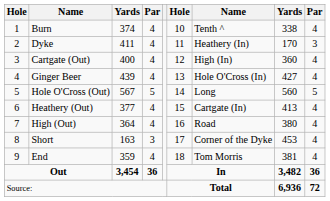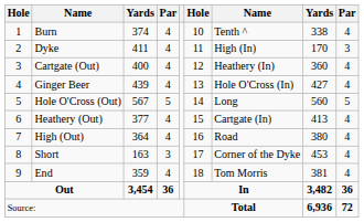Dyke | column 7: Heathery (In) -> High (In)
Cartgate (Out) | column 7: High (In) -> Heathery (In)
